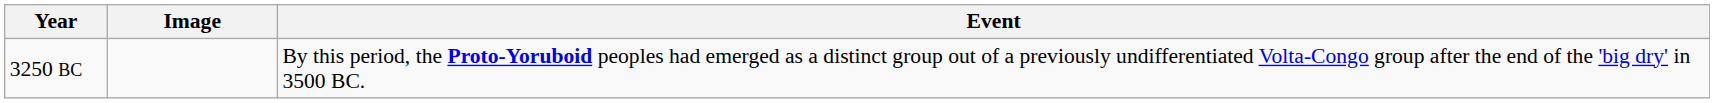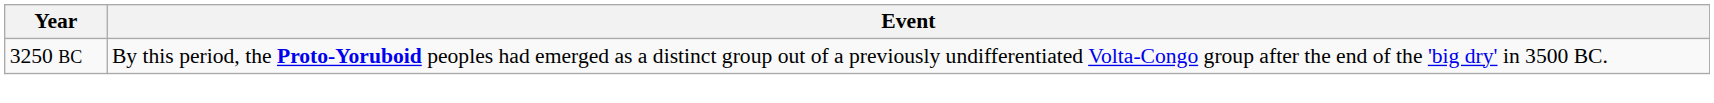- column: Image
